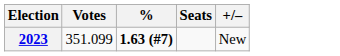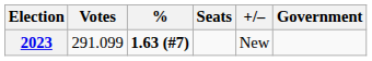+ column: Government
2023 | Votes: 351.099 -> 291.099
